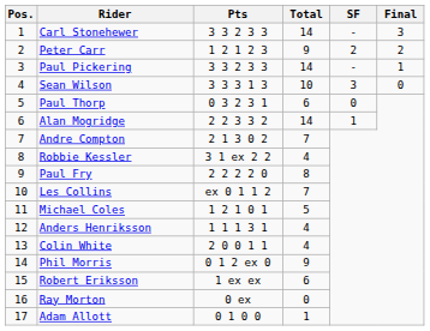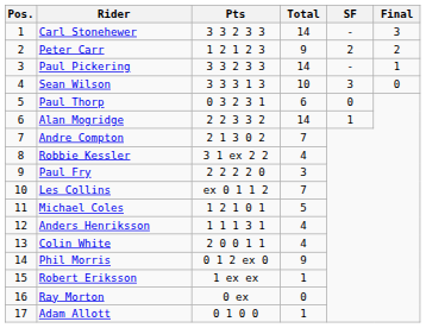Paul Fry | Total: 8 -> 3
Robert Eriksson | Total: 6 -> 1
